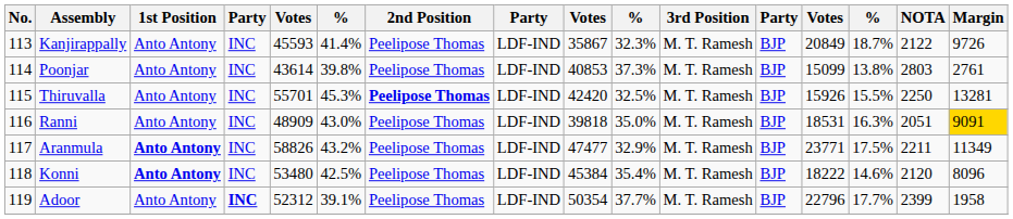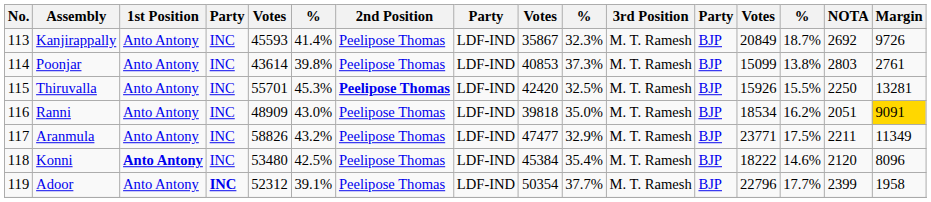Kanjirappally | NOTA: 2122 -> 2692
Ranni | column 13: 18531 -> 18534
Ranni | column 14: 16.3% -> 16.2%
Aranmula | 1st Position: bold -> normal
